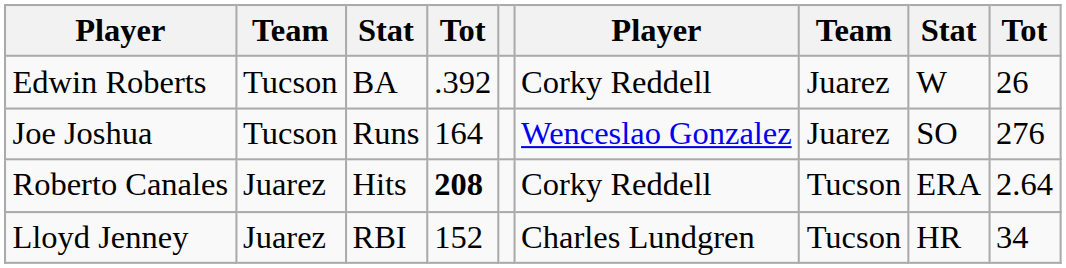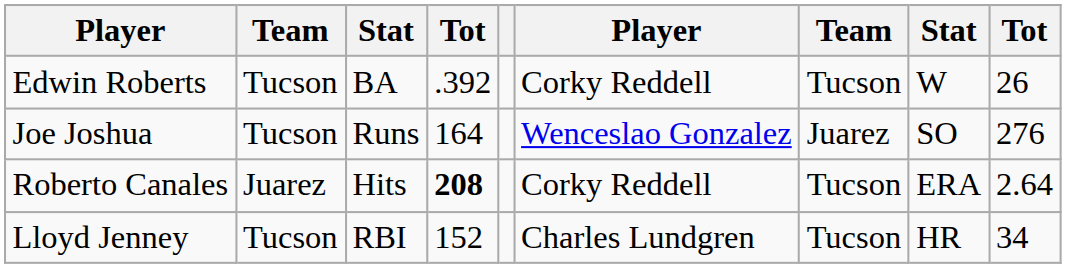Edwin Roberts | column 7: Juarez -> Tucson
Lloyd Jenney | column 2: Juarez -> Tucson
